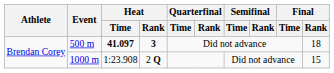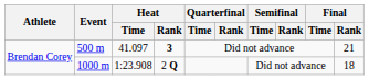500 m | Heat / Time: bold -> normal
500 m | Final / Rank: 18 -> 21
1000 m | Final / Rank: 15 -> 18
